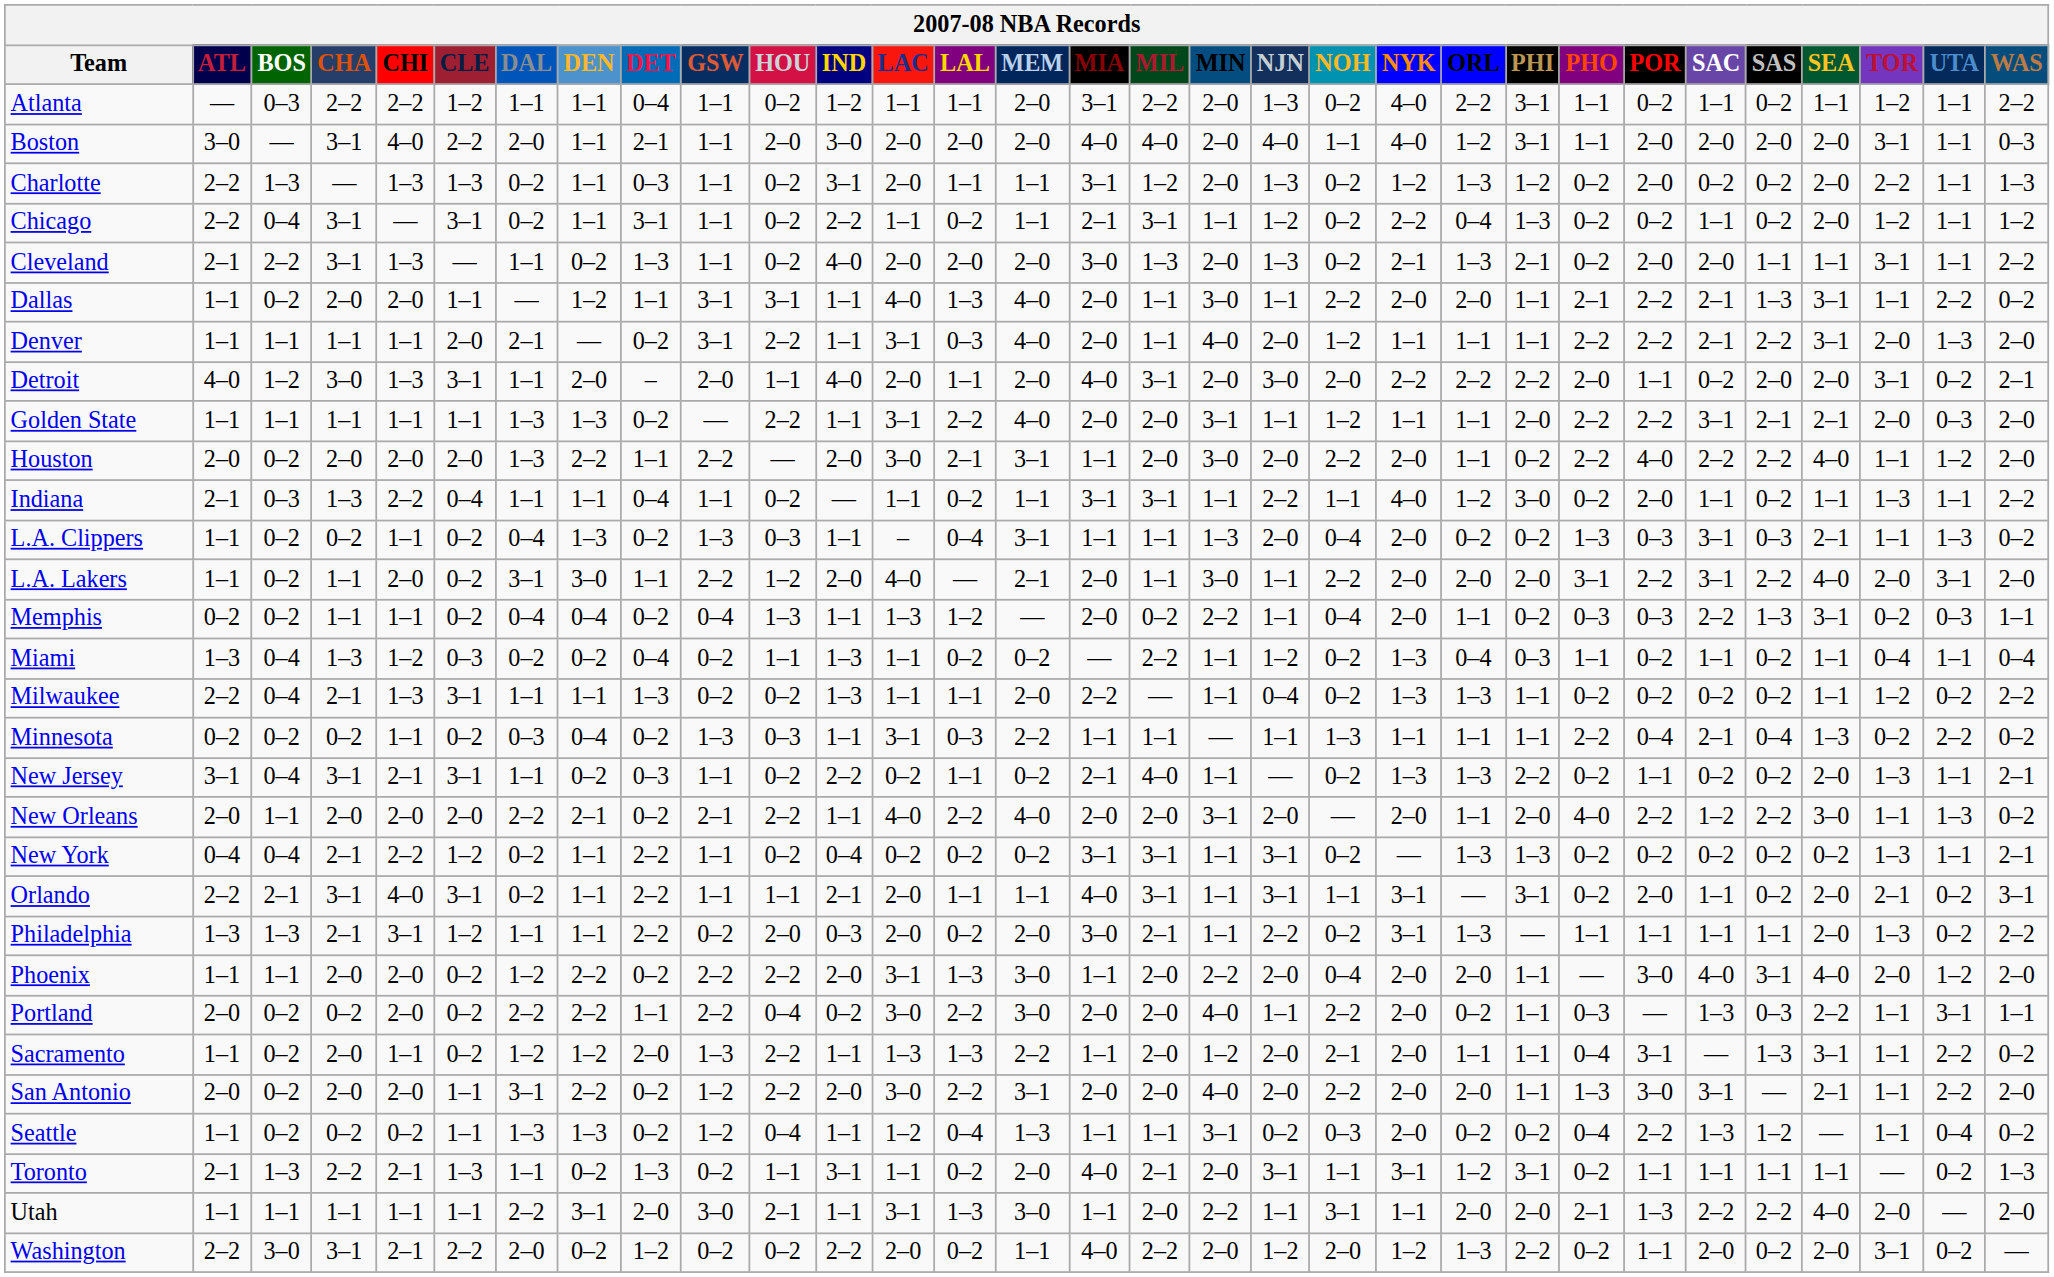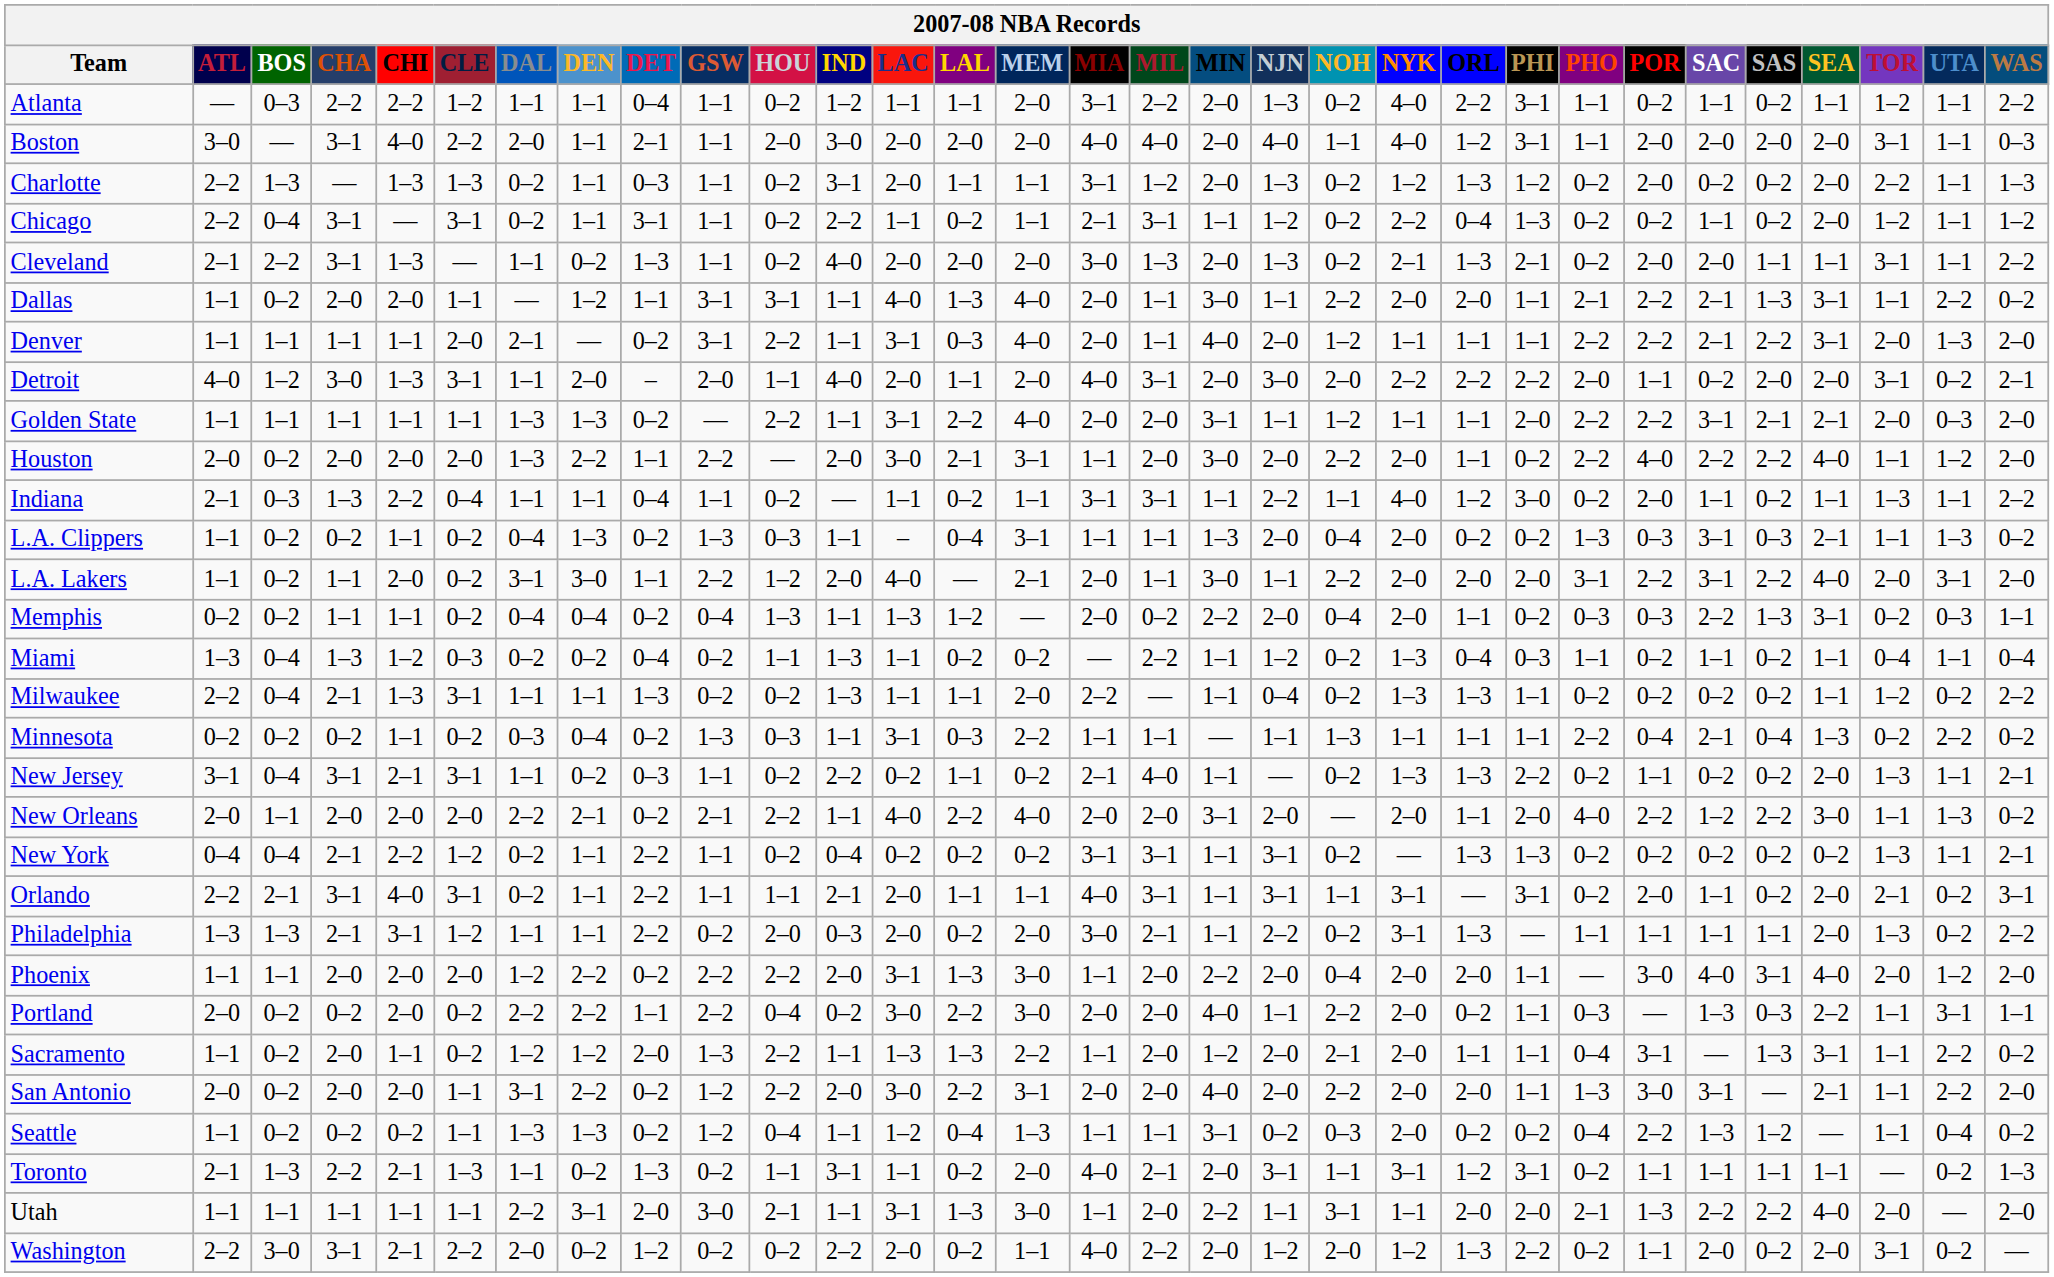Memphis | NJN: 1–1 -> 2–0
Phoenix | CLE: 0–2 -> 2–0
